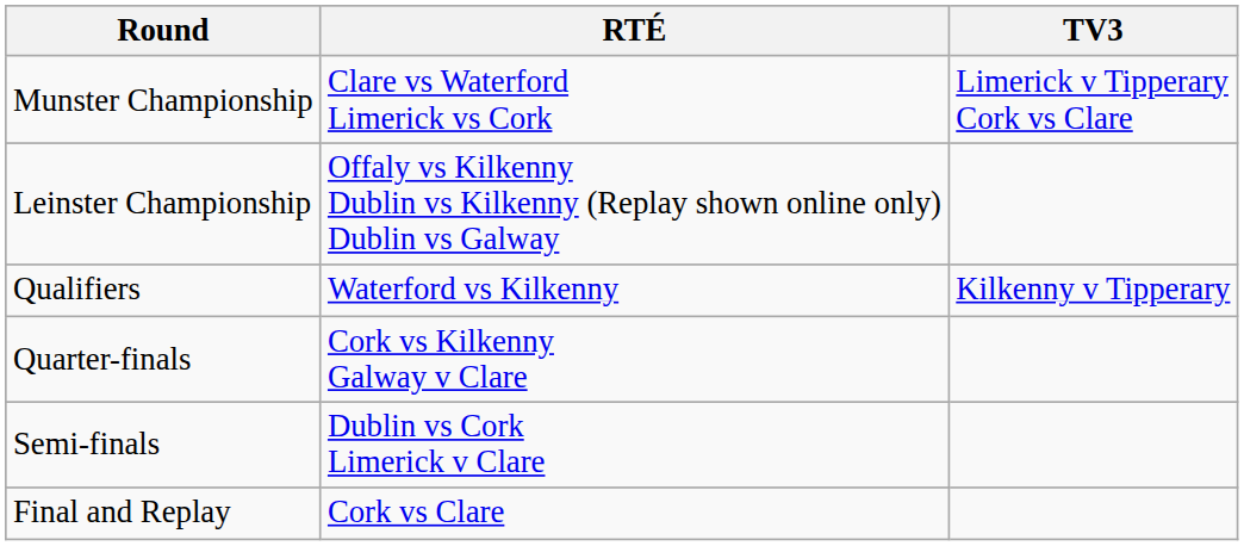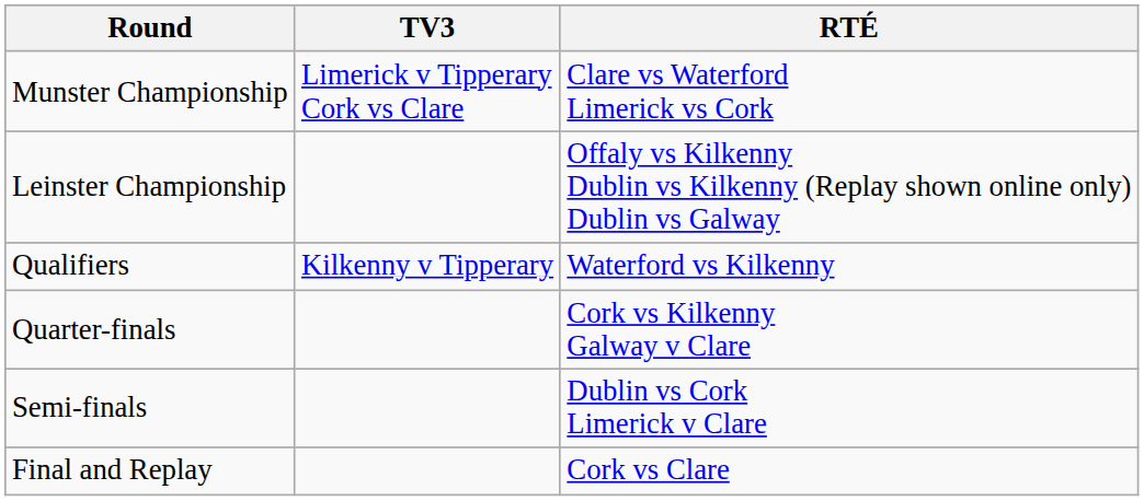columns swapped: RTÉ <-> TV3
